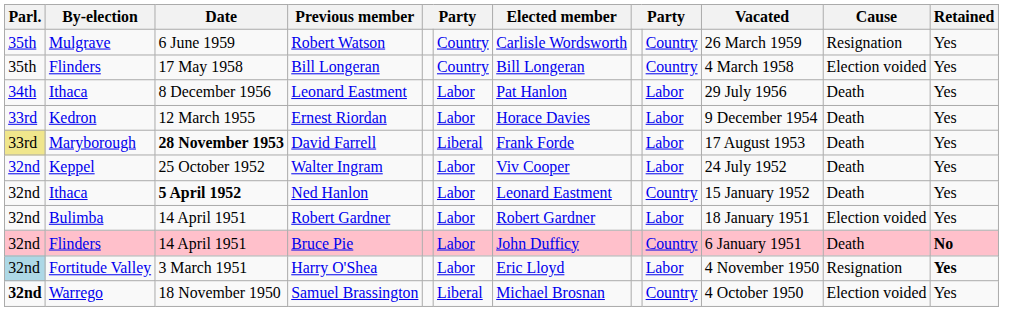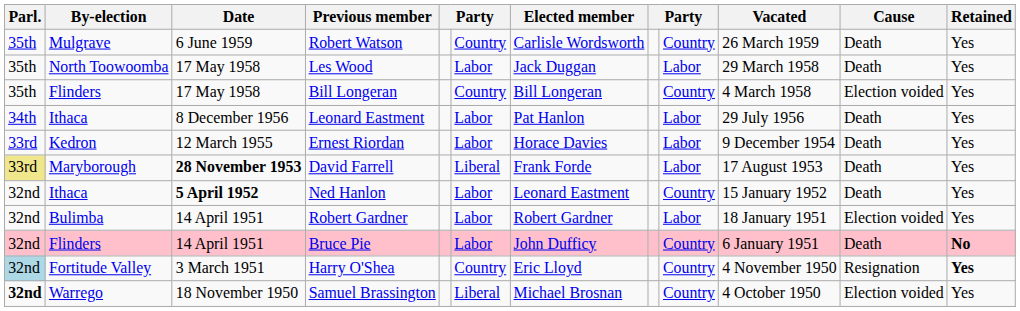Robert Watson | Cause: Resignation -> Death
+ row: 35th | North Toowoomba | 17 May 1958 | Les Wood | Labor | Jack Duggan | Labor | 29 March 1958 | Death | Yes
- row: 32nd | Keppel | 25 October 1952 | Walter Ingram | Labor | Viv Cooper | Labor | 24 July 1952 | Death | Yes
Harry O'Shea | column 6: Labor -> Country
Harry O'Shea | column 9: Labor -> Country
